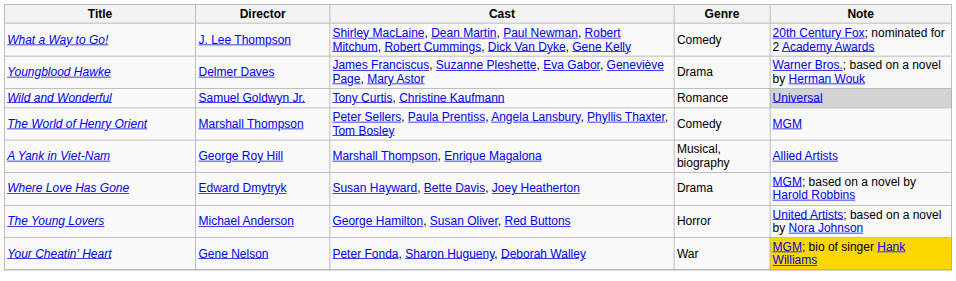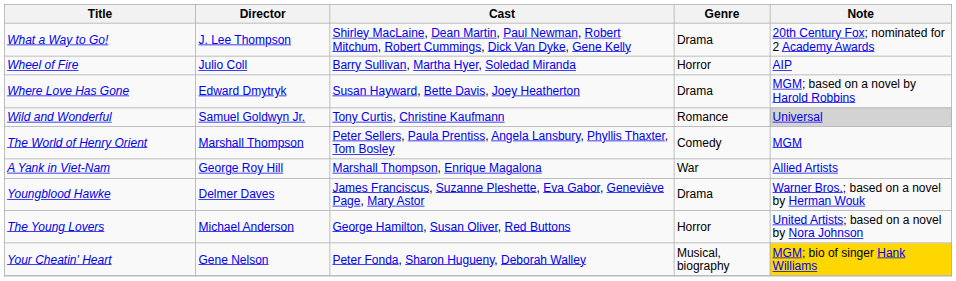What a Way to Go! | Genre: Comedy -> Drama
+ row: Wheel of Fire | Julio Coll | Barry Sullivan, Martha Hyer, Soledad Miranda | Horror | AIP
rows swapped: Where Love Has Gone <-> Youngblood Hawke
A Yank in Viet-Nam | Genre: Musical, biography -> War
Your Cheatin' Heart | Genre: War -> Musical, biography
